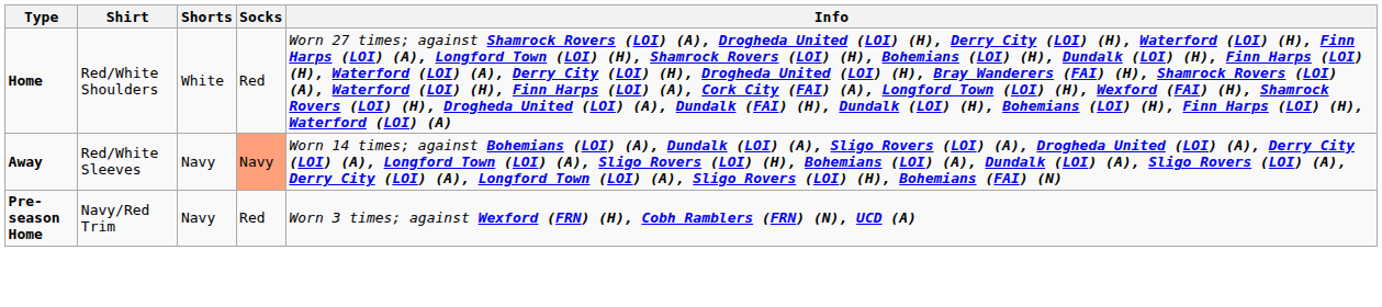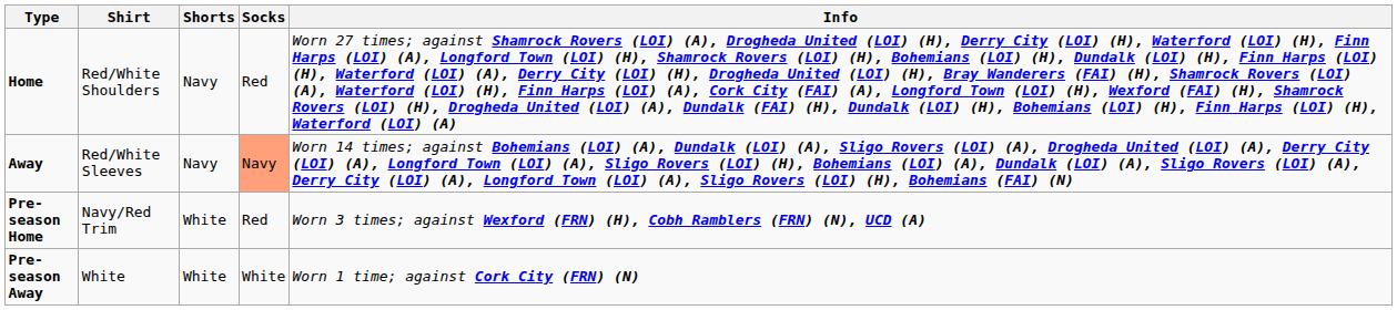Home | Shorts: White -> Navy
Pre-season Home | Shorts: Navy -> White
+ row: Pre-season Away | White | White | White | Worn 1 time; against Cork City (FRN) (N)
